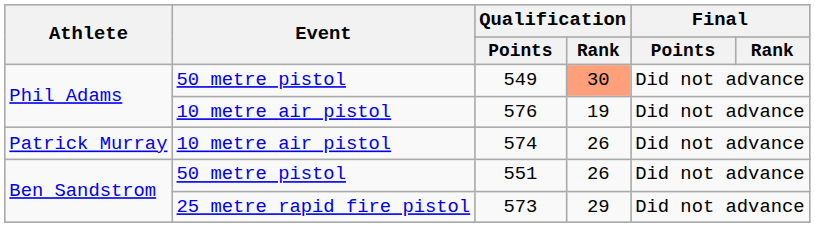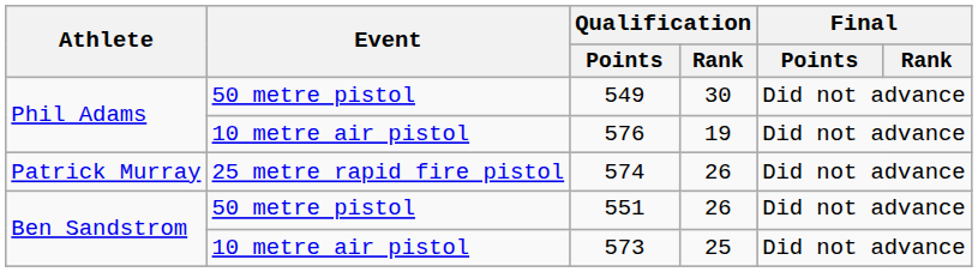549 | Qualification / Rank: lightsalmon background -> no background
574 | Event: 10 metre air pistol -> 25 metre rapid fire pistol
573 | Event: 25 metre rapid fire pistol -> 10 metre air pistol
573 | Qualification / Rank: 29 -> 25
